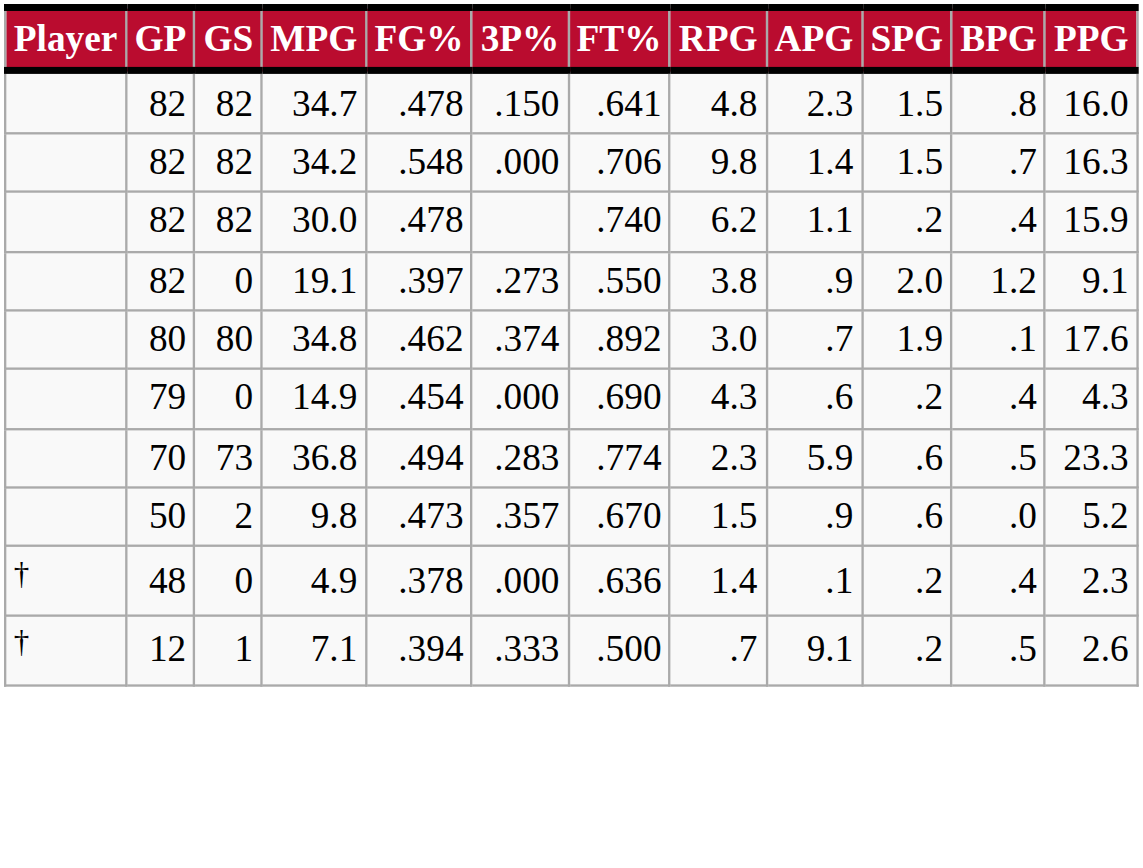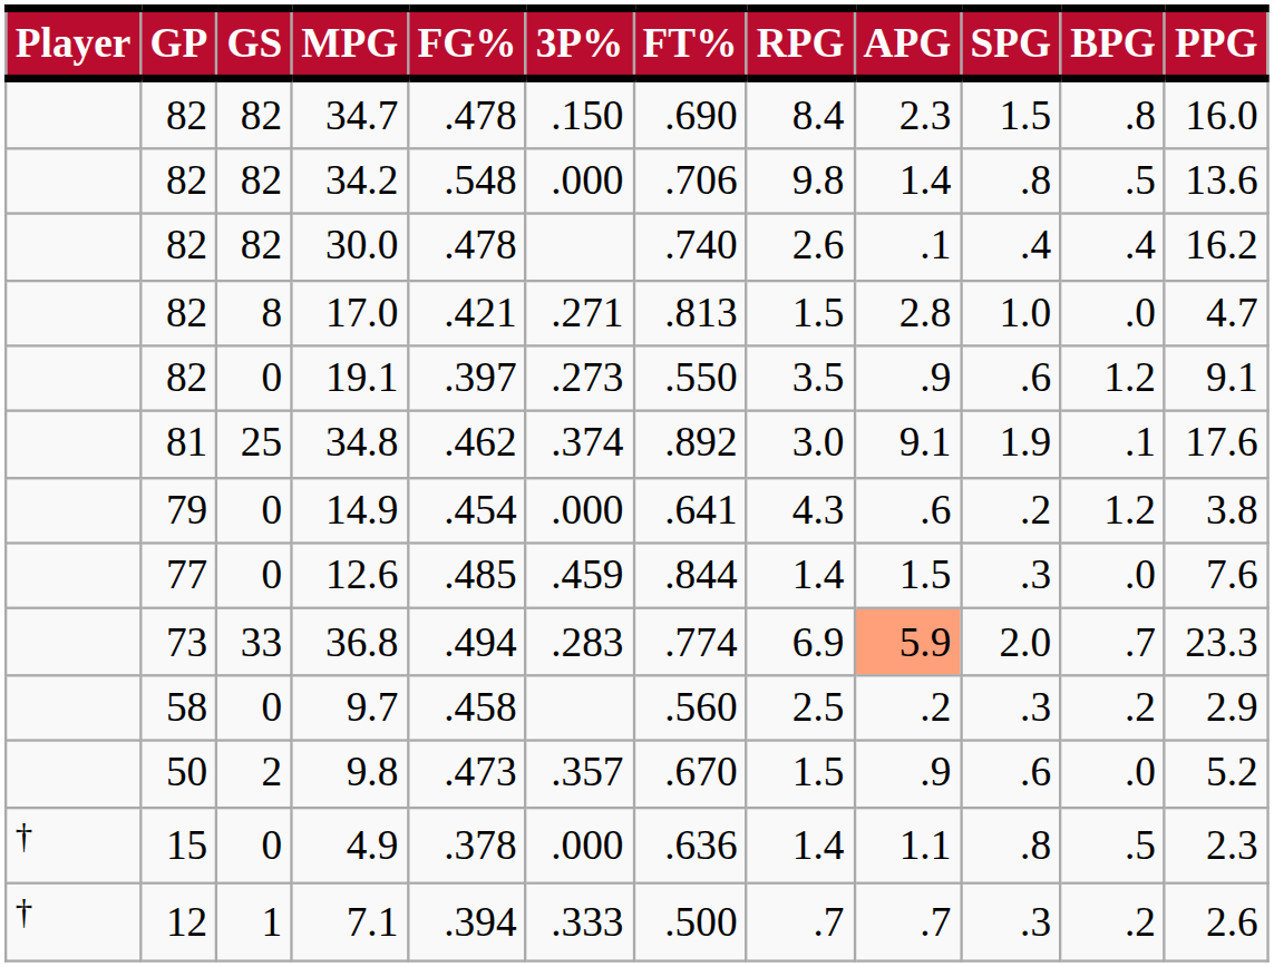34.7 | FT%: .641 -> .690
34.7 | RPG: 4.8 -> 8.4
34.2 | SPG: 1.5 -> .8
34.2 | BPG: .7 -> .5
34.2 | PPG: 16.3 -> 13.6
30.0 | RPG: 6.2 -> 2.6
30.0 | APG: 1.1 -> .1
30.0 | SPG: .2 -> .4
30.0 | PPG: 15.9 -> 16.2
+ row: 82 | 8 | 17.0 | .421 | .271 | .813 | 1.5 | 2.8 | 1.0 | .0 | 4.7
19.1 | RPG: 3.8 -> 3.5
19.1 | SPG: 2.0 -> .6
34.8 | GP: 80 -> 81
34.8 | GS: 80 -> 25
34.8 | APG: .7 -> 9.1
14.9 | FT%: .690 -> .641
14.9 | BPG: .4 -> 1.2
14.9 | PPG: 4.3 -> 3.8
+ row: 77 | 0 | 12.6 | .485 | .459 | .844 | 1.4 | 1.5 | .3 | .0 | 7.6
36.8 | GP: 70 -> 73
36.8 | GS: 73 -> 33
36.8 | RPG: 2.3 -> 6.9
36.8 | APG: no background -> lightsalmon background
36.8 | SPG: .6 -> 2.0
36.8 | BPG: .5 -> .7
+ row: 58 | 0 | 9.7 | .458 | .560 | 2.5 | .2 | .3 | .2 | 2.9
4.9 | GP: 48 -> 15
4.9 | APG: .1 -> 1.1
4.9 | SPG: .2 -> .8
4.9 | BPG: .4 -> .5
7.1 | APG: 9.1 -> .7
7.1 | SPG: .2 -> .3
7.1 | BPG: .5 -> .2
